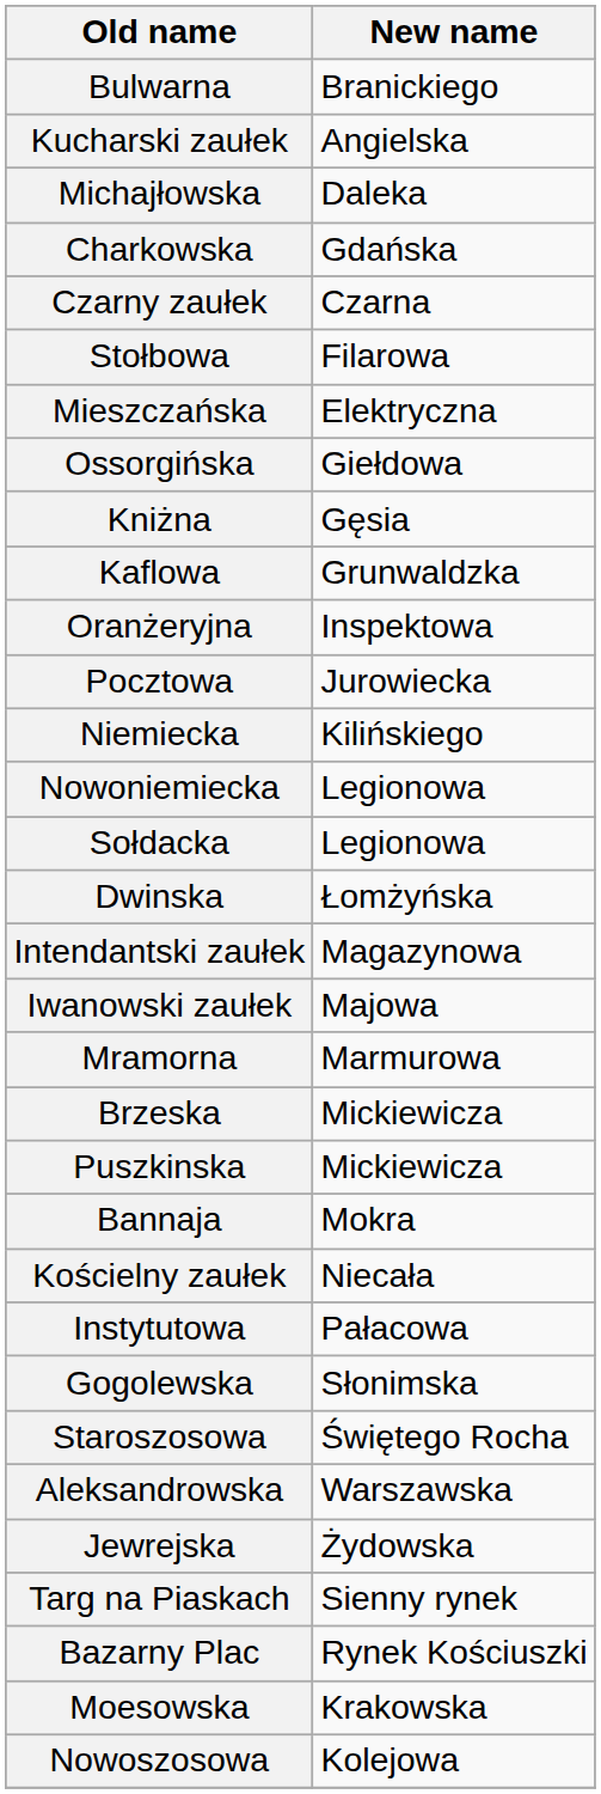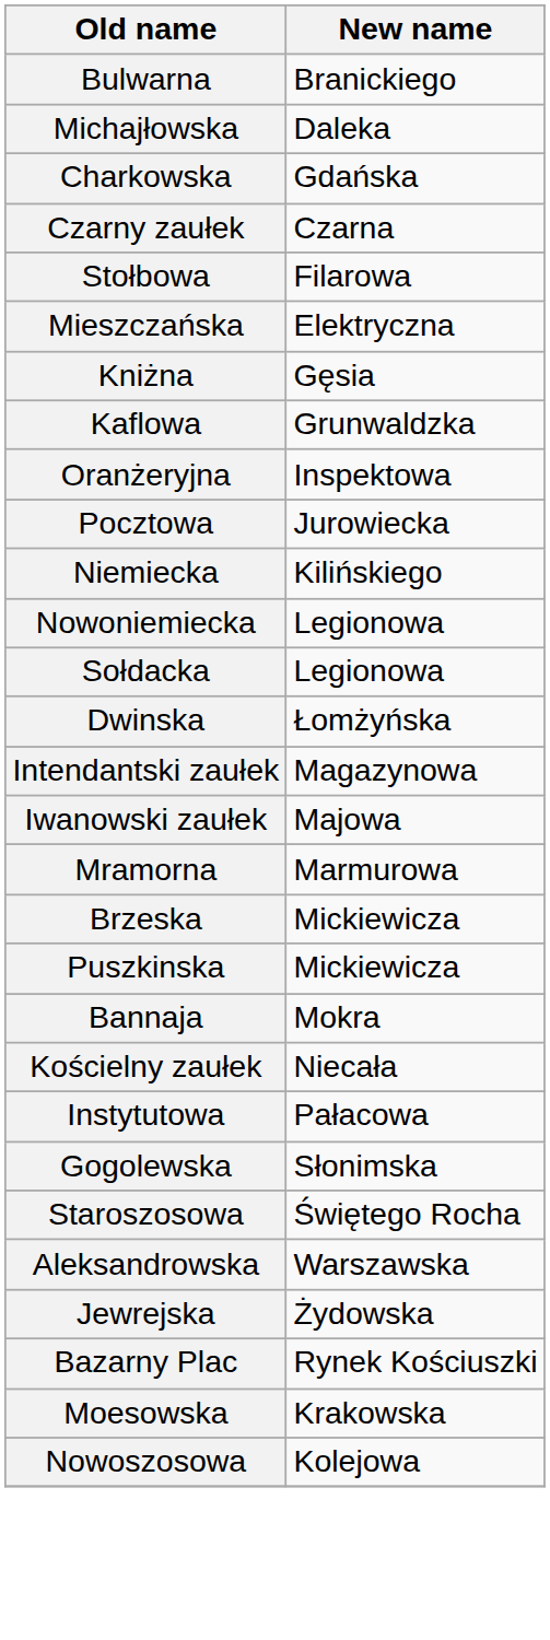- row: Kucharski zaułek | Angielska
- row: Ossorgińska | Giełdowa
- row: Targ na Piaskach | Sienny rynek
